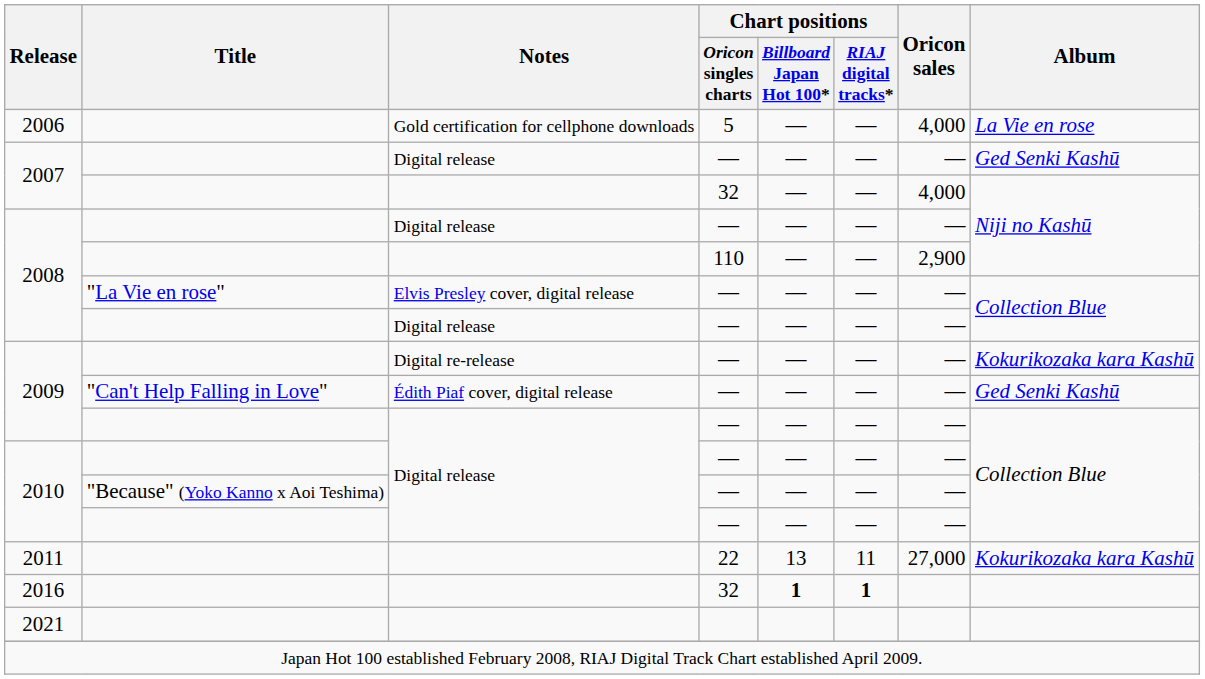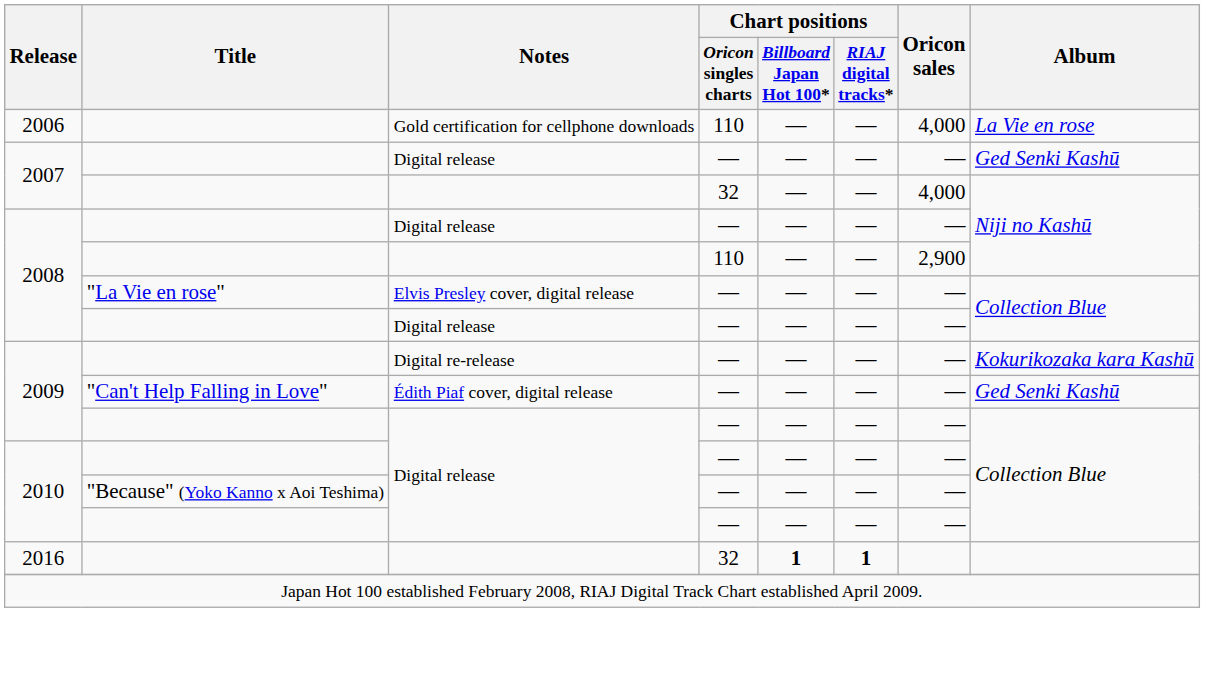2006 | Chart positions / Oricon singles charts: 5 -> 110
- row: 2011 | 22 | 13 | 11 | 27,000 | Kokurikozaka kara Kashū
- row: 2021
